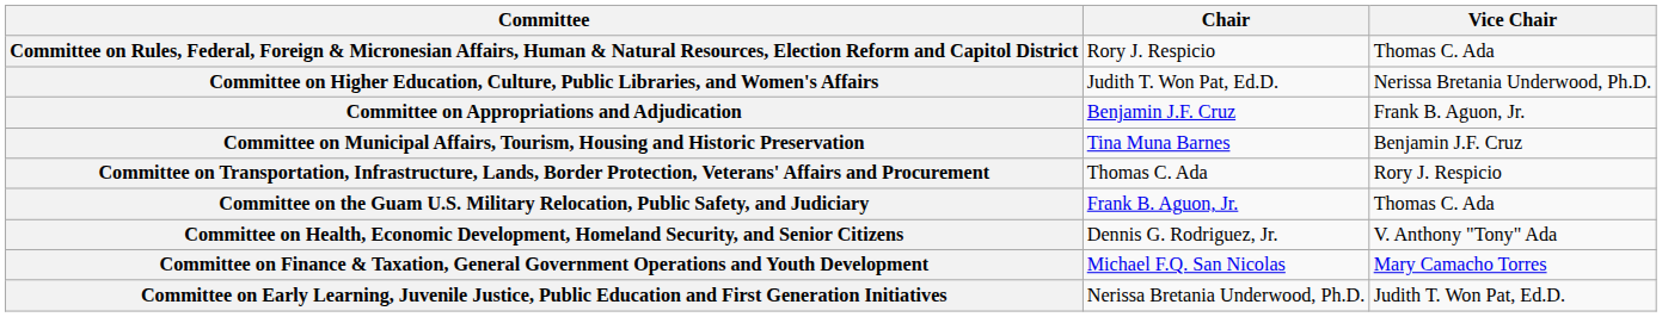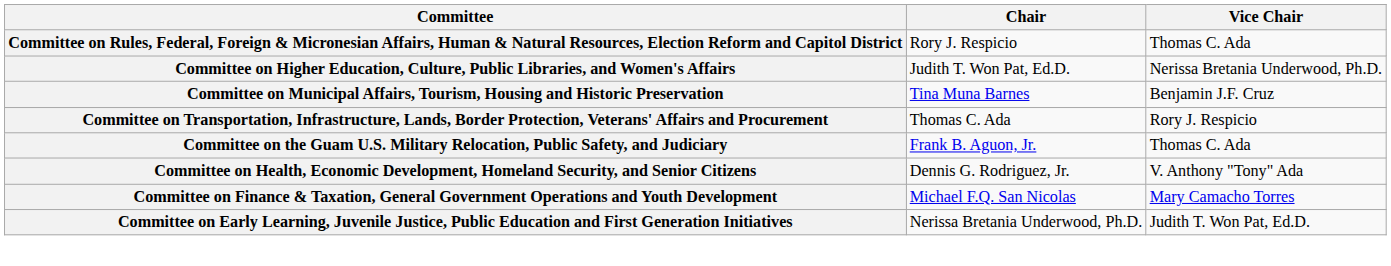- row: Committee on Appropriations and Adjudication | Benjamin J.F. Cruz | Frank B. Aguon, Jr.
